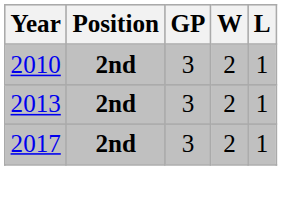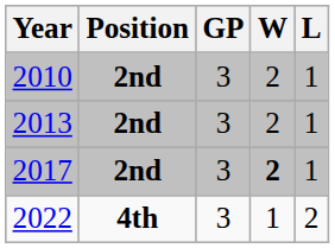2017 | W: normal -> bold
+ row: 2022 | 4th | 3 | 1 | 2
